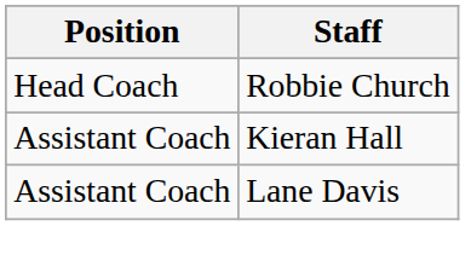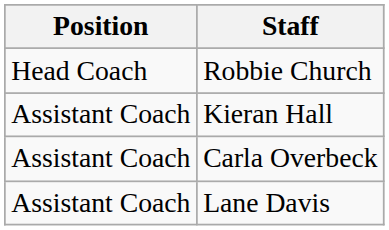+ row: Assistant Coach | Carla Overbeck
